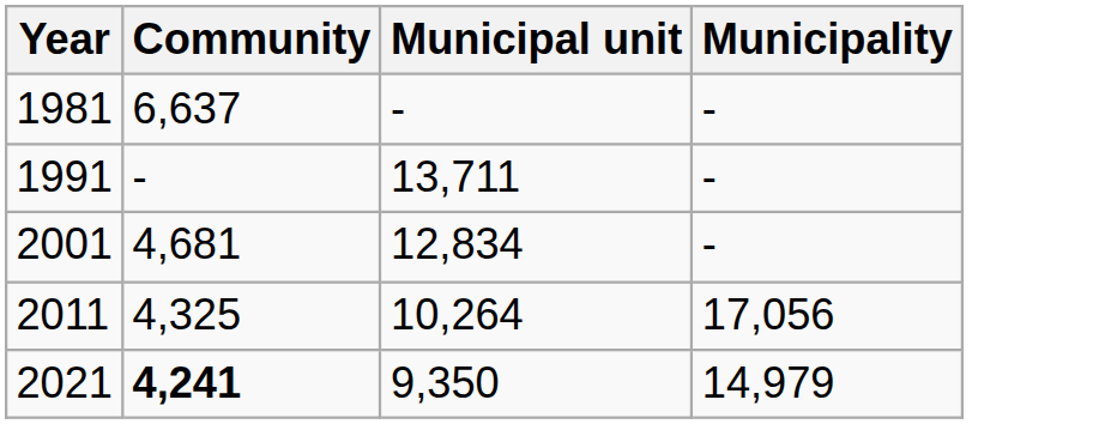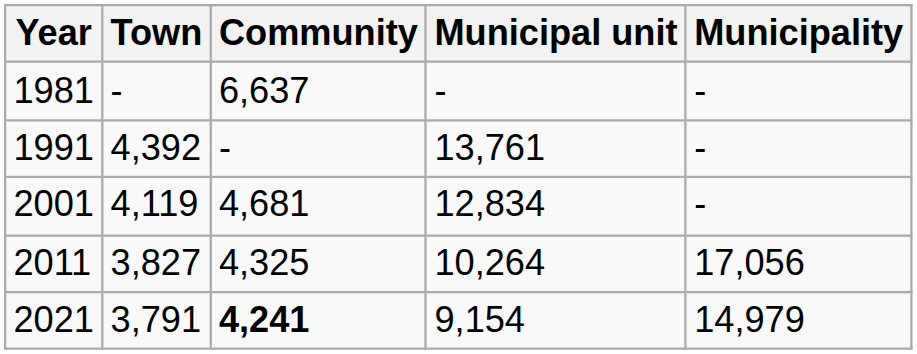+ column: Town | - | 4,392 | 4,119 | 3,827 | 3,791
1991 | Municipal unit: 13,711 -> 13,761
2021 | Municipal unit: 9,350 -> 9,154
